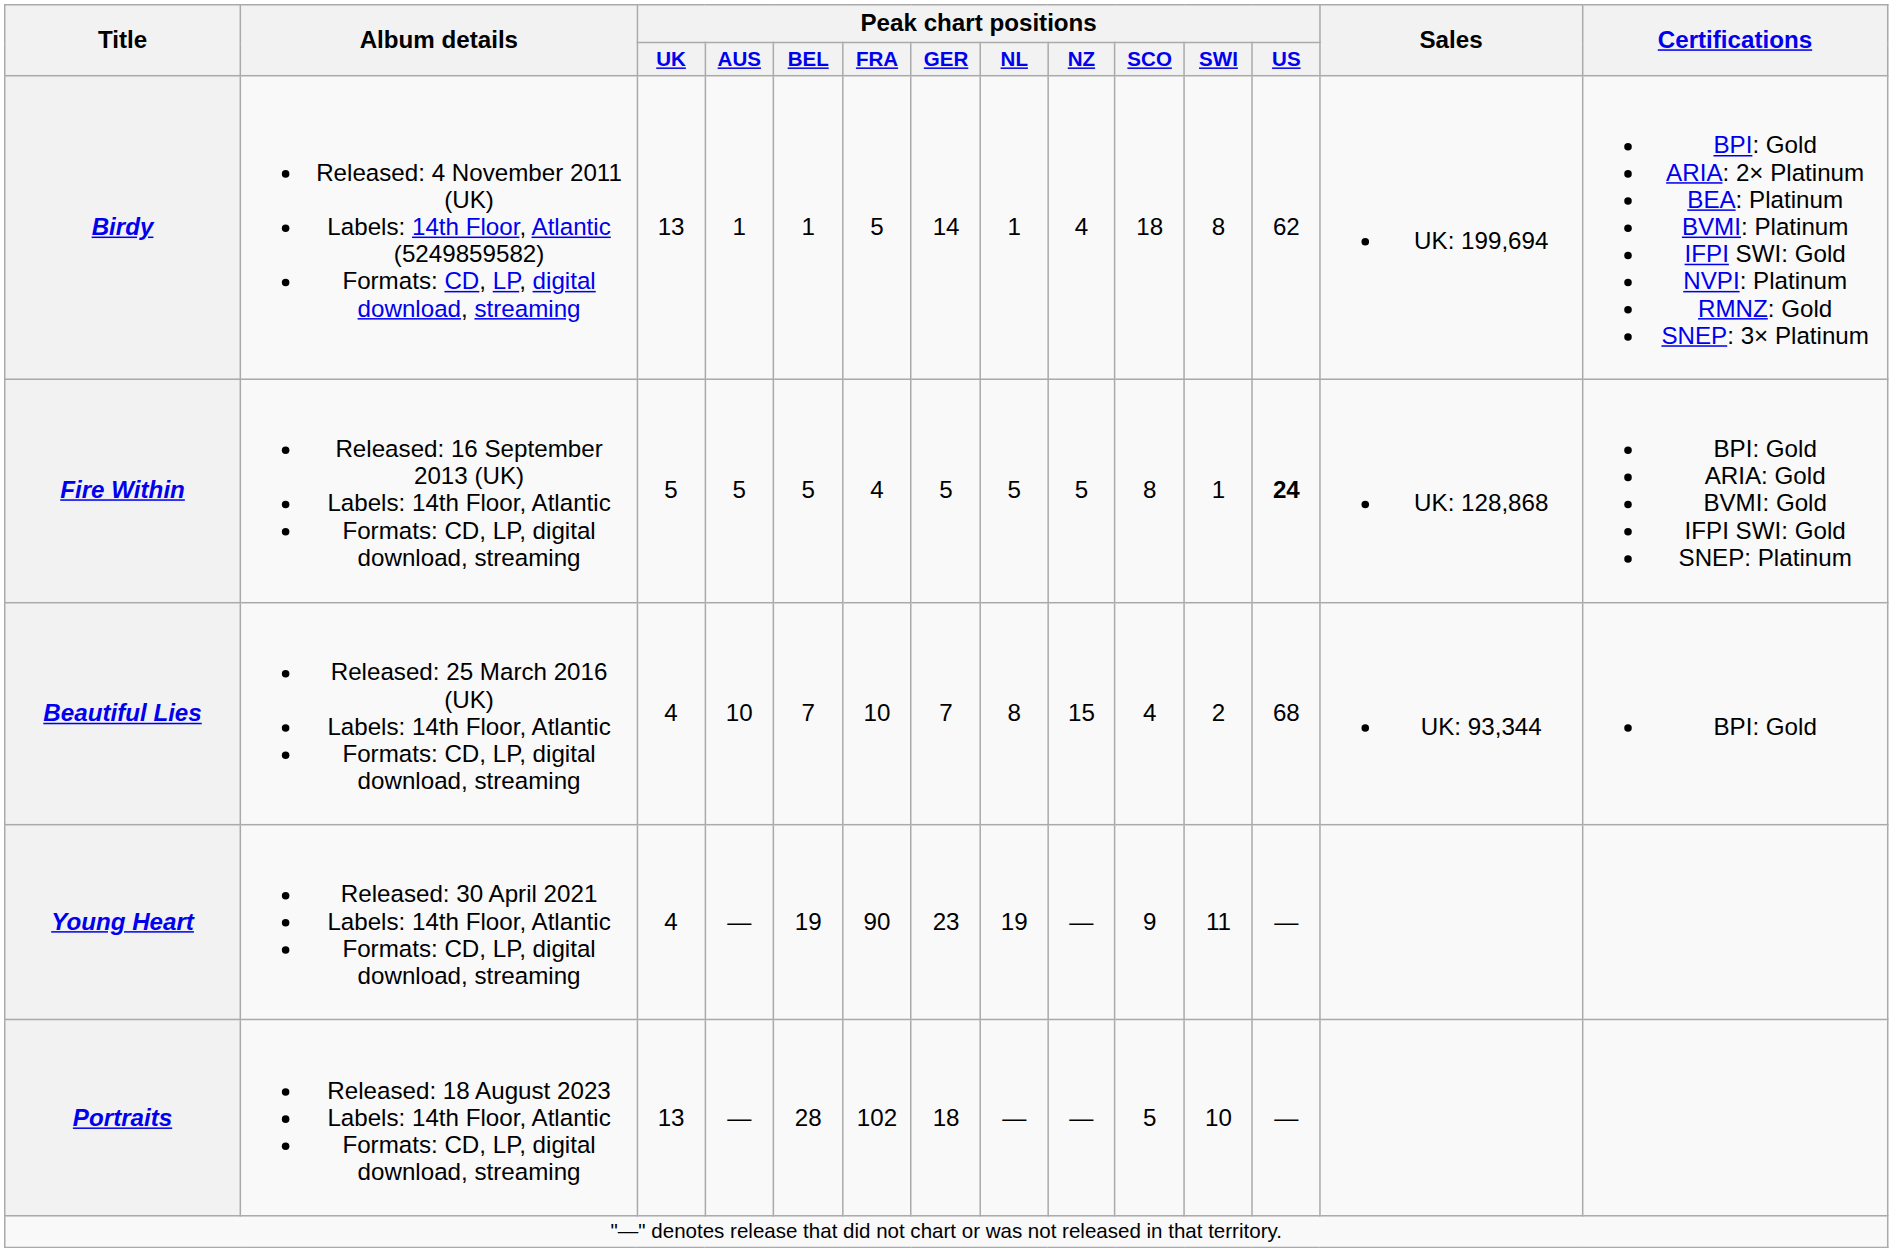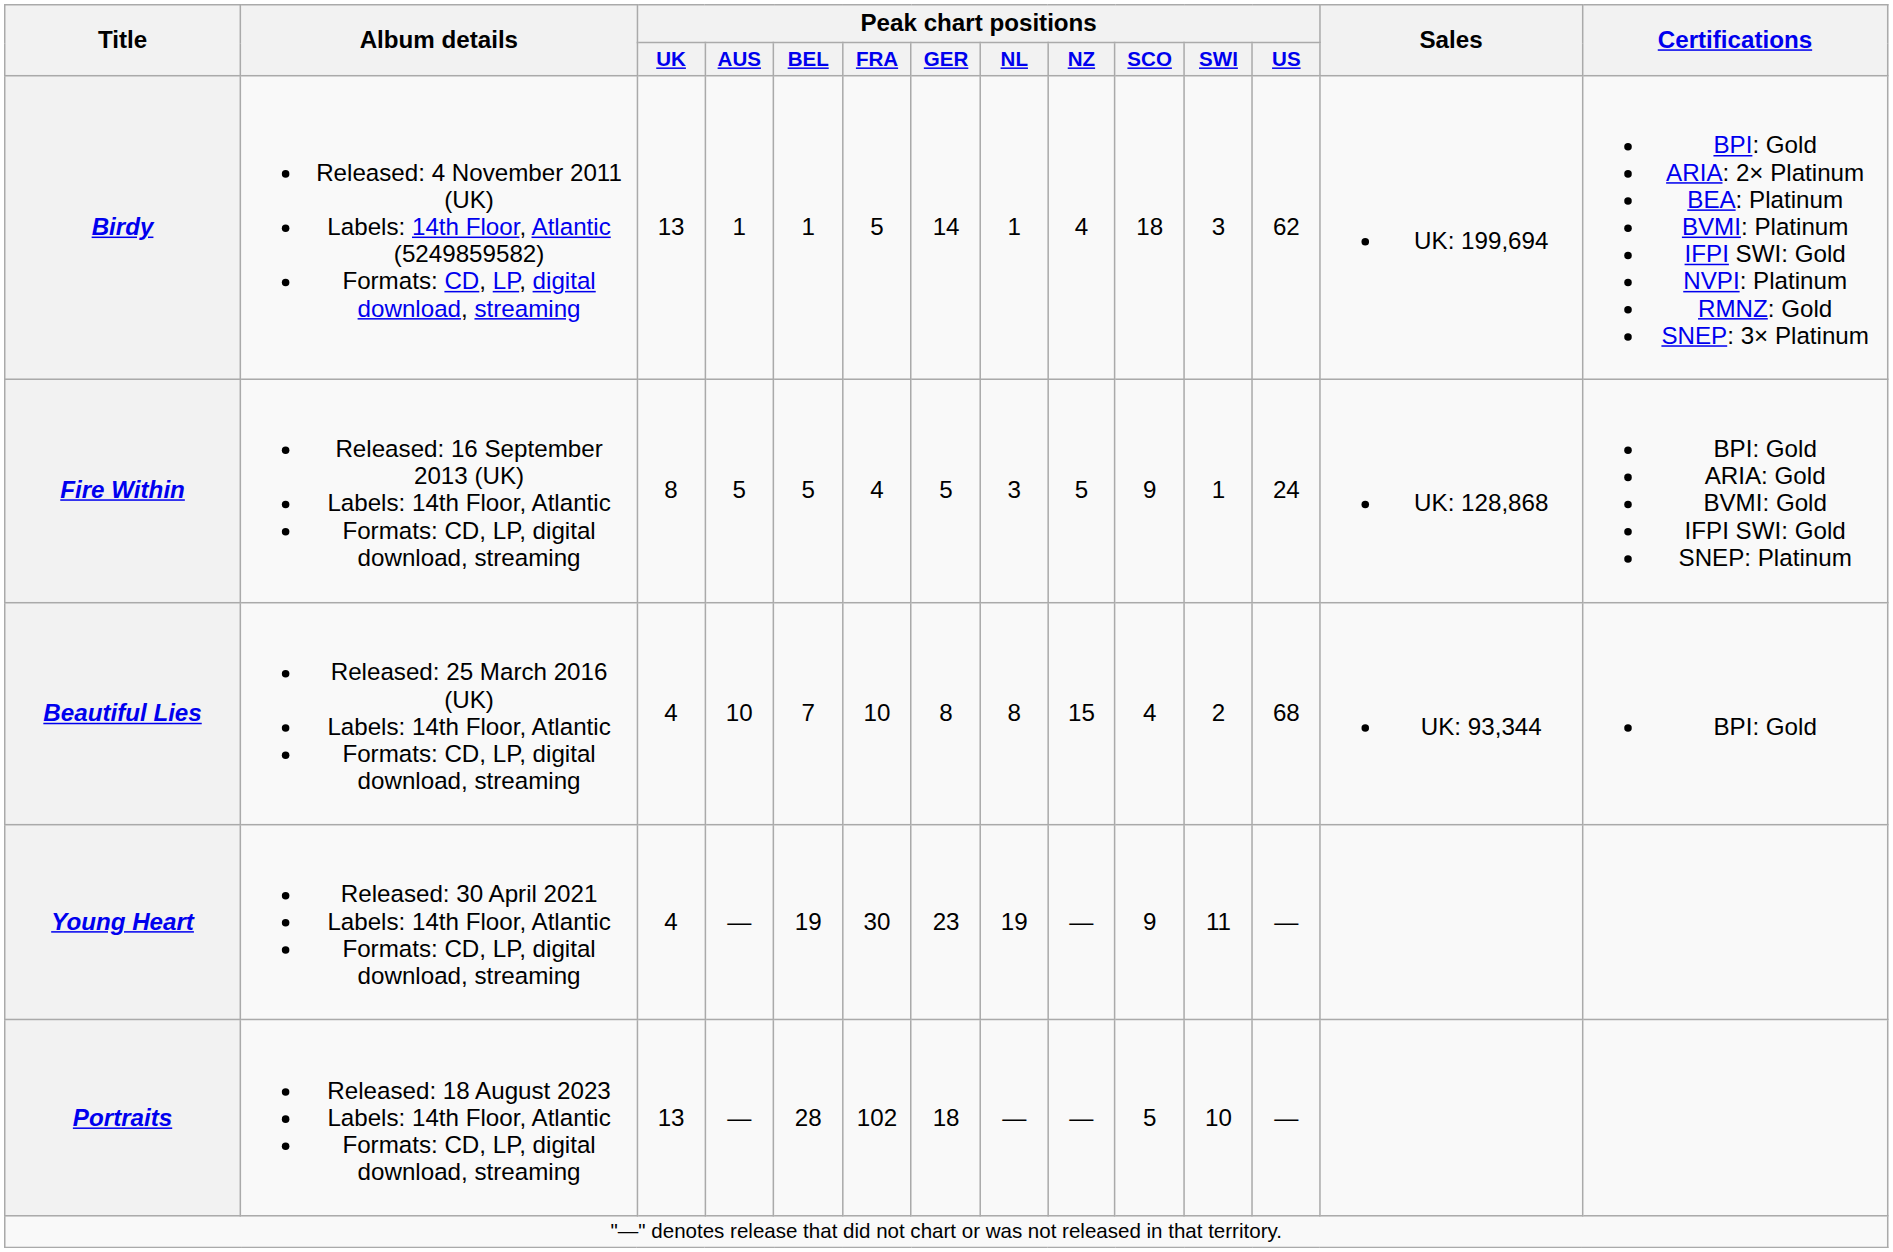Birdy | Peak chart positions / SWI: 8 -> 3
Fire Within | Peak chart positions / UK: 5 -> 8
Fire Within | Peak chart positions / NL: 5 -> 3
Fire Within | Peak chart positions / SCO: 8 -> 9
Fire Within | Peak chart positions / US: bold -> normal
Beautiful Lies | Peak chart positions / GER: 7 -> 8
Young Heart | Peak chart positions / FRA: 90 -> 30
